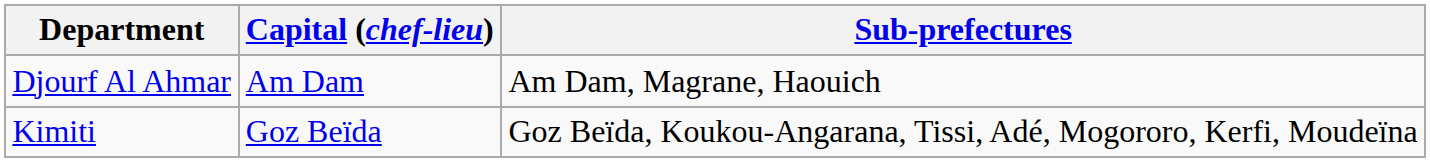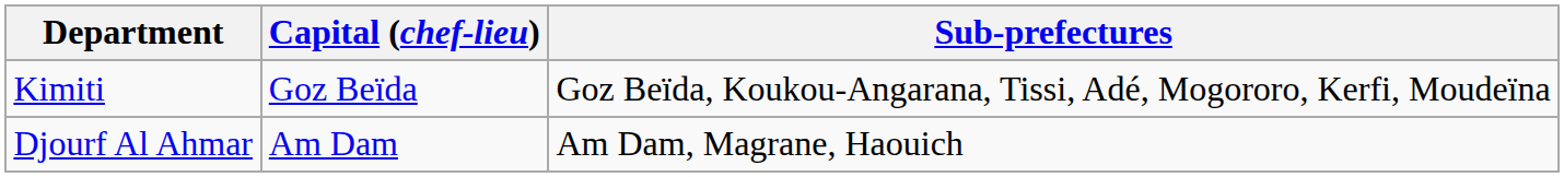rows swapped: Djourf Al Ahmar <-> Kimiti
